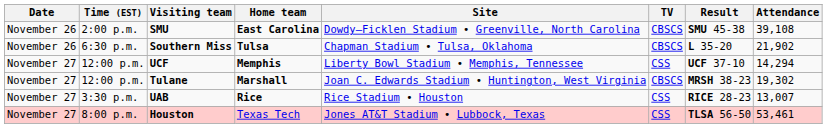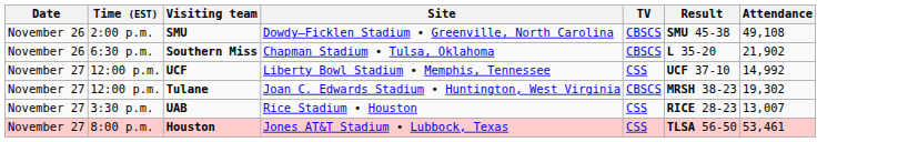- column: Home team | East Carolina | Tulsa | Memphis | Marshall | Rice | Texas Tech
SMU | Attendance: 39,108 -> 49,108
UCF | Attendance: 14,294 -> 14,992
